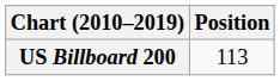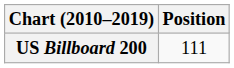US Billboard 200 | Position: 113 -> 111
